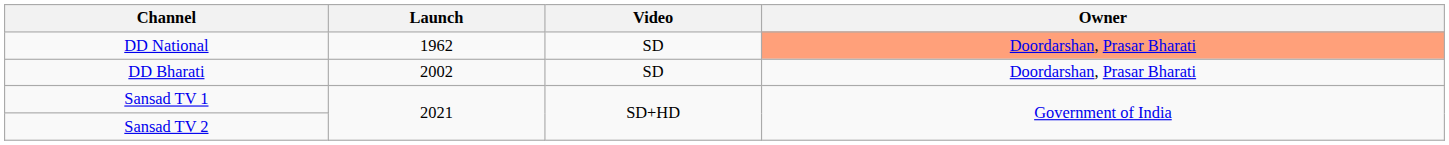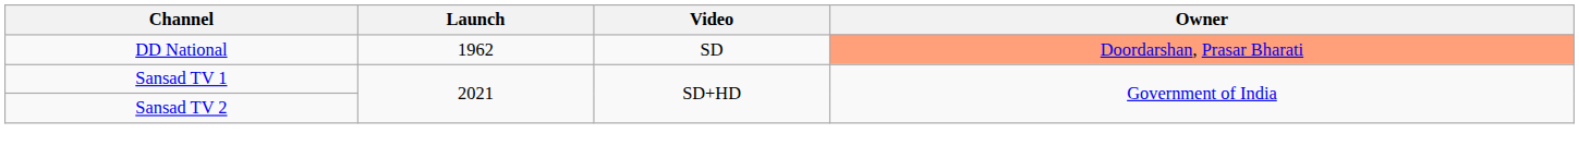- row: DD Bharati | 2002 | SD | Doordarshan, Prasar Bharati
